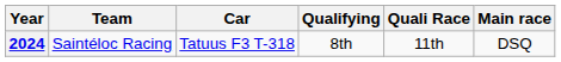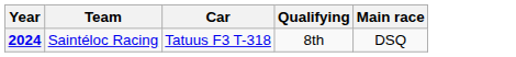- column: Quali Race | 11th
